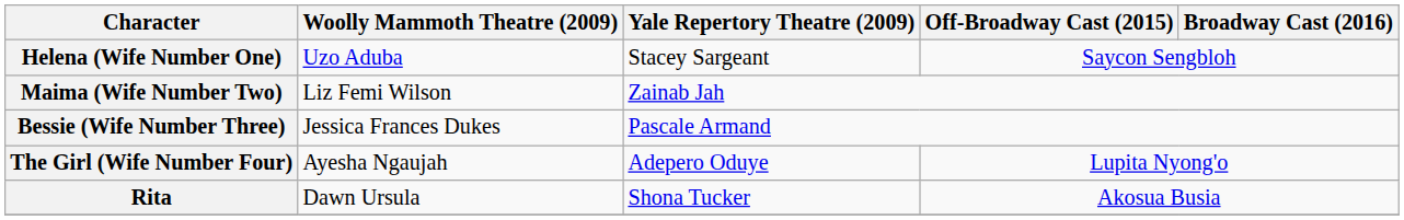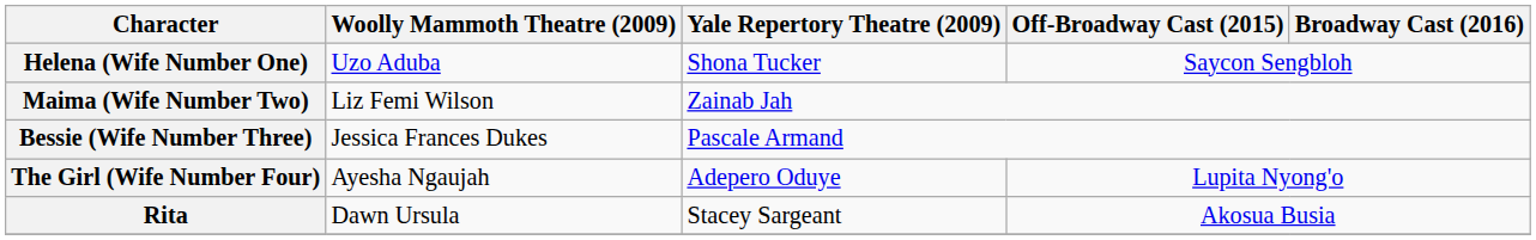Helena (Wife Number One) | Yale Repertory Theatre (2009): Stacey Sargeant -> Shona Tucker
Rita | Yale Repertory Theatre (2009): Shona Tucker -> Stacey Sargeant
